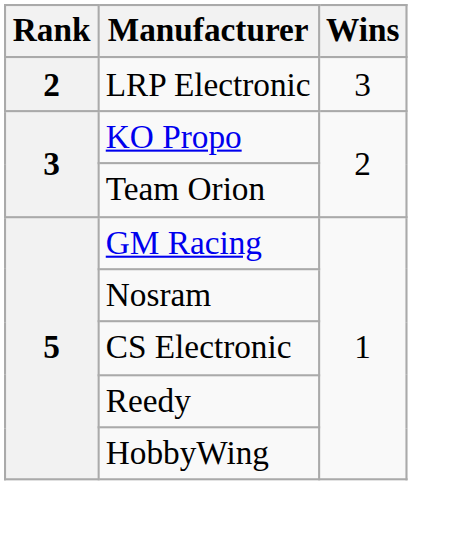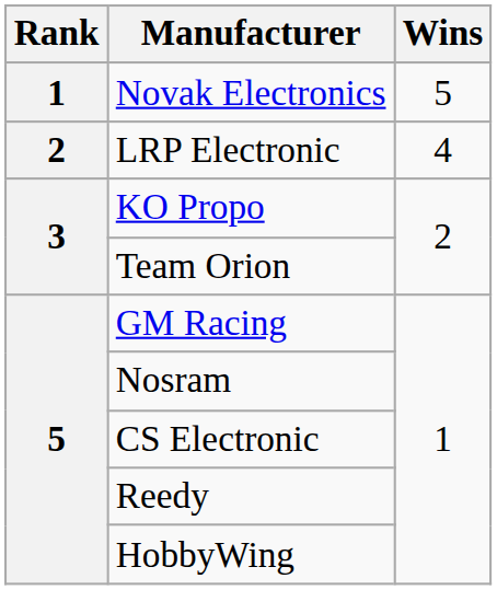+ row: 1 | Novak Electronics | 5
LRP Electronic | Wins: 3 -> 4
